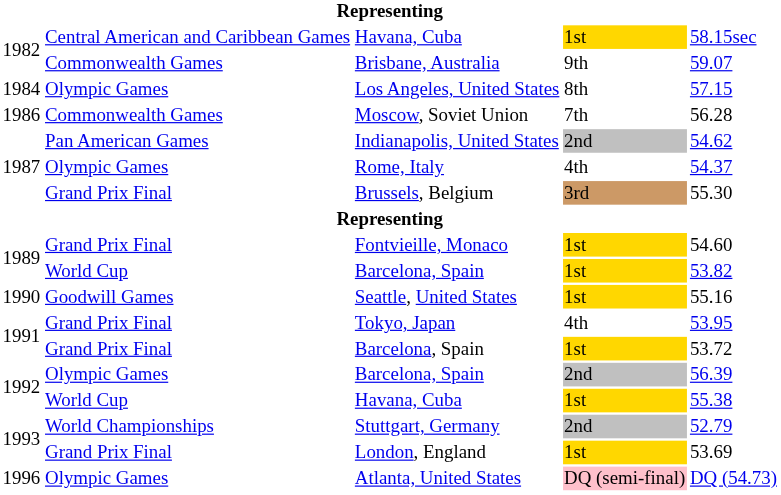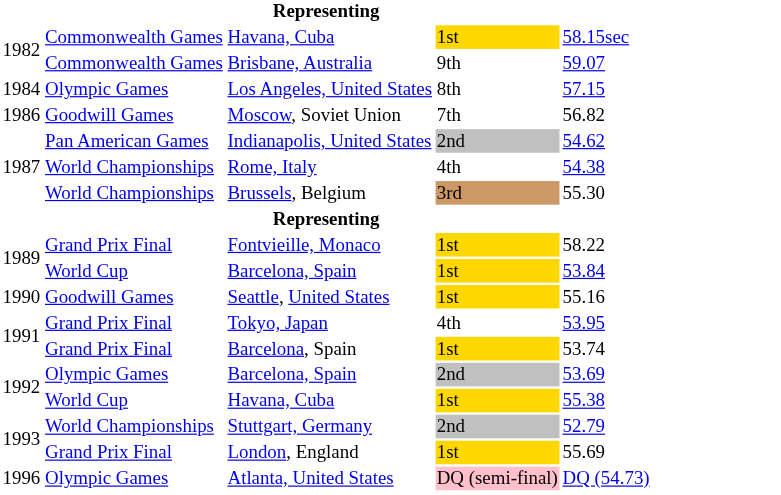1982 / Havana, Cuba | column 2: Central American and Caribbean Games -> Commonwealth Games
Moscow, Soviet Union | column 2: Commonwealth Games -> Goodwill Games
Moscow, Soviet Union | column 5: 56.28 -> 56.82
Rome, Italy | column 2: Olympic Games -> World Championships
Rome, Italy | column 5: 54.37 -> 54.38
Brussels, Belgium | column 2: Grand Prix Final -> World Championships
Fontvieille, Monaco | column 5: 54.60 -> 58.22
1989 / Barcelona, Spain | column 5: 53.82 -> 53.84
1991 / Barcelona, Spain | column 5: 53.72 -> 53.74
1992 / Barcelona, Spain | column 5: 56.39 -> 53.69
London, England | column 5: 53.69 -> 55.69
